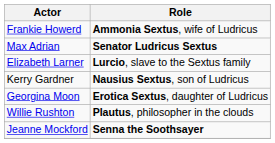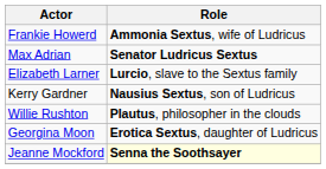rows swapped: Georgina Moon <-> Willie Rushton
Jeanne Mockford | Role: no background -> lightyellow background
